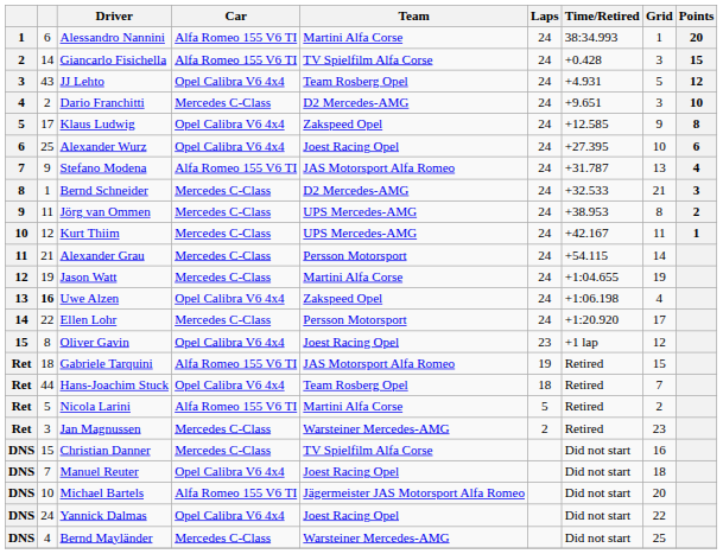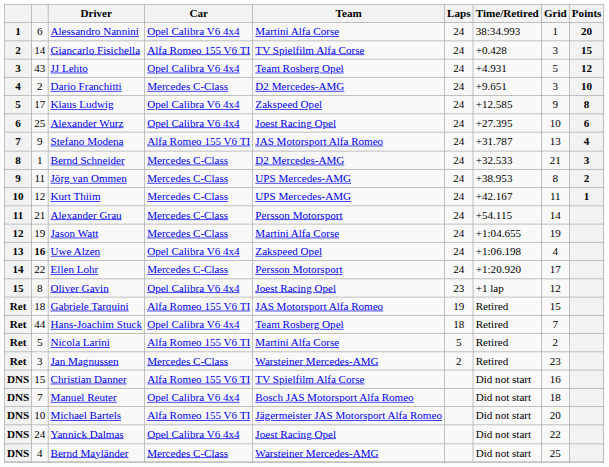Alessandro Nannini | Car: Alfa Romeo 155 V6 TI -> Opel Calibra V6 4x4
Christian Danner | Car: Mercedes C-Class -> Alfa Romeo 155 V6 TI
Manuel Reuter | Team: Joest Racing Opel -> Bosch JAS Motorsport Alfa Romeo
